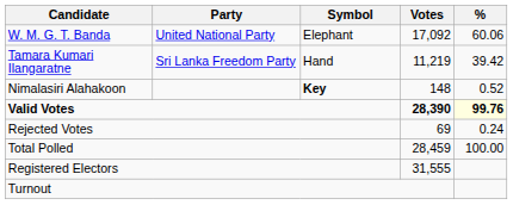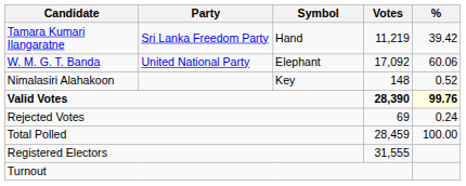rows swapped: W. M. G. T. Banda <-> Tamara Kumari Ilangaratne
Nimalasiri Alahakoon | Symbol: bold -> normal
